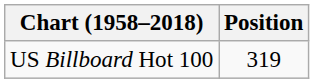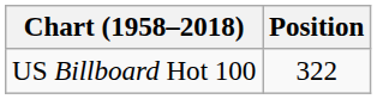US Billboard Hot 100 | Position: 319 -> 322
